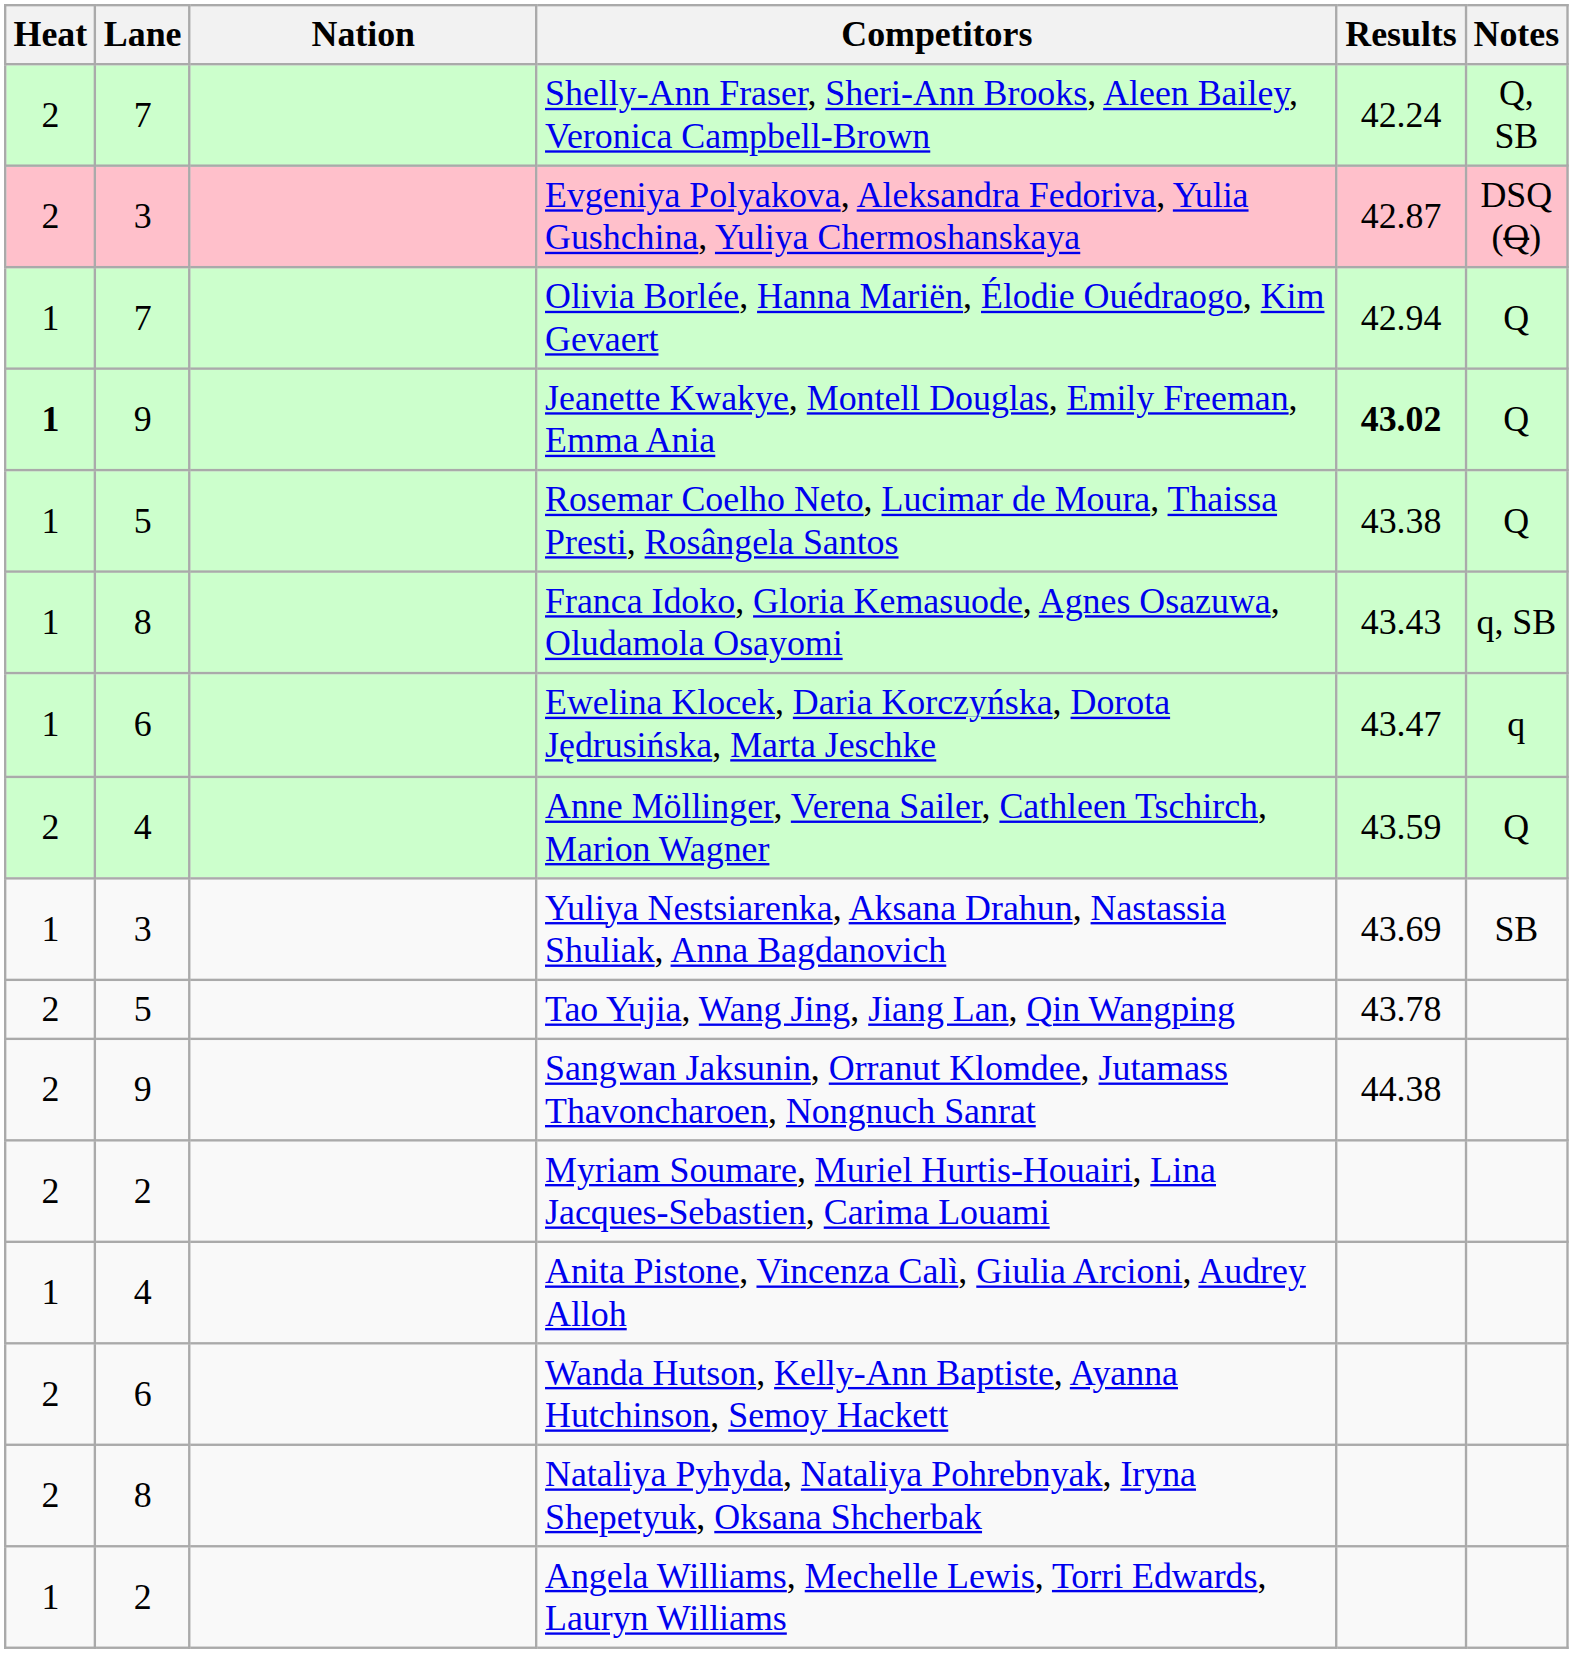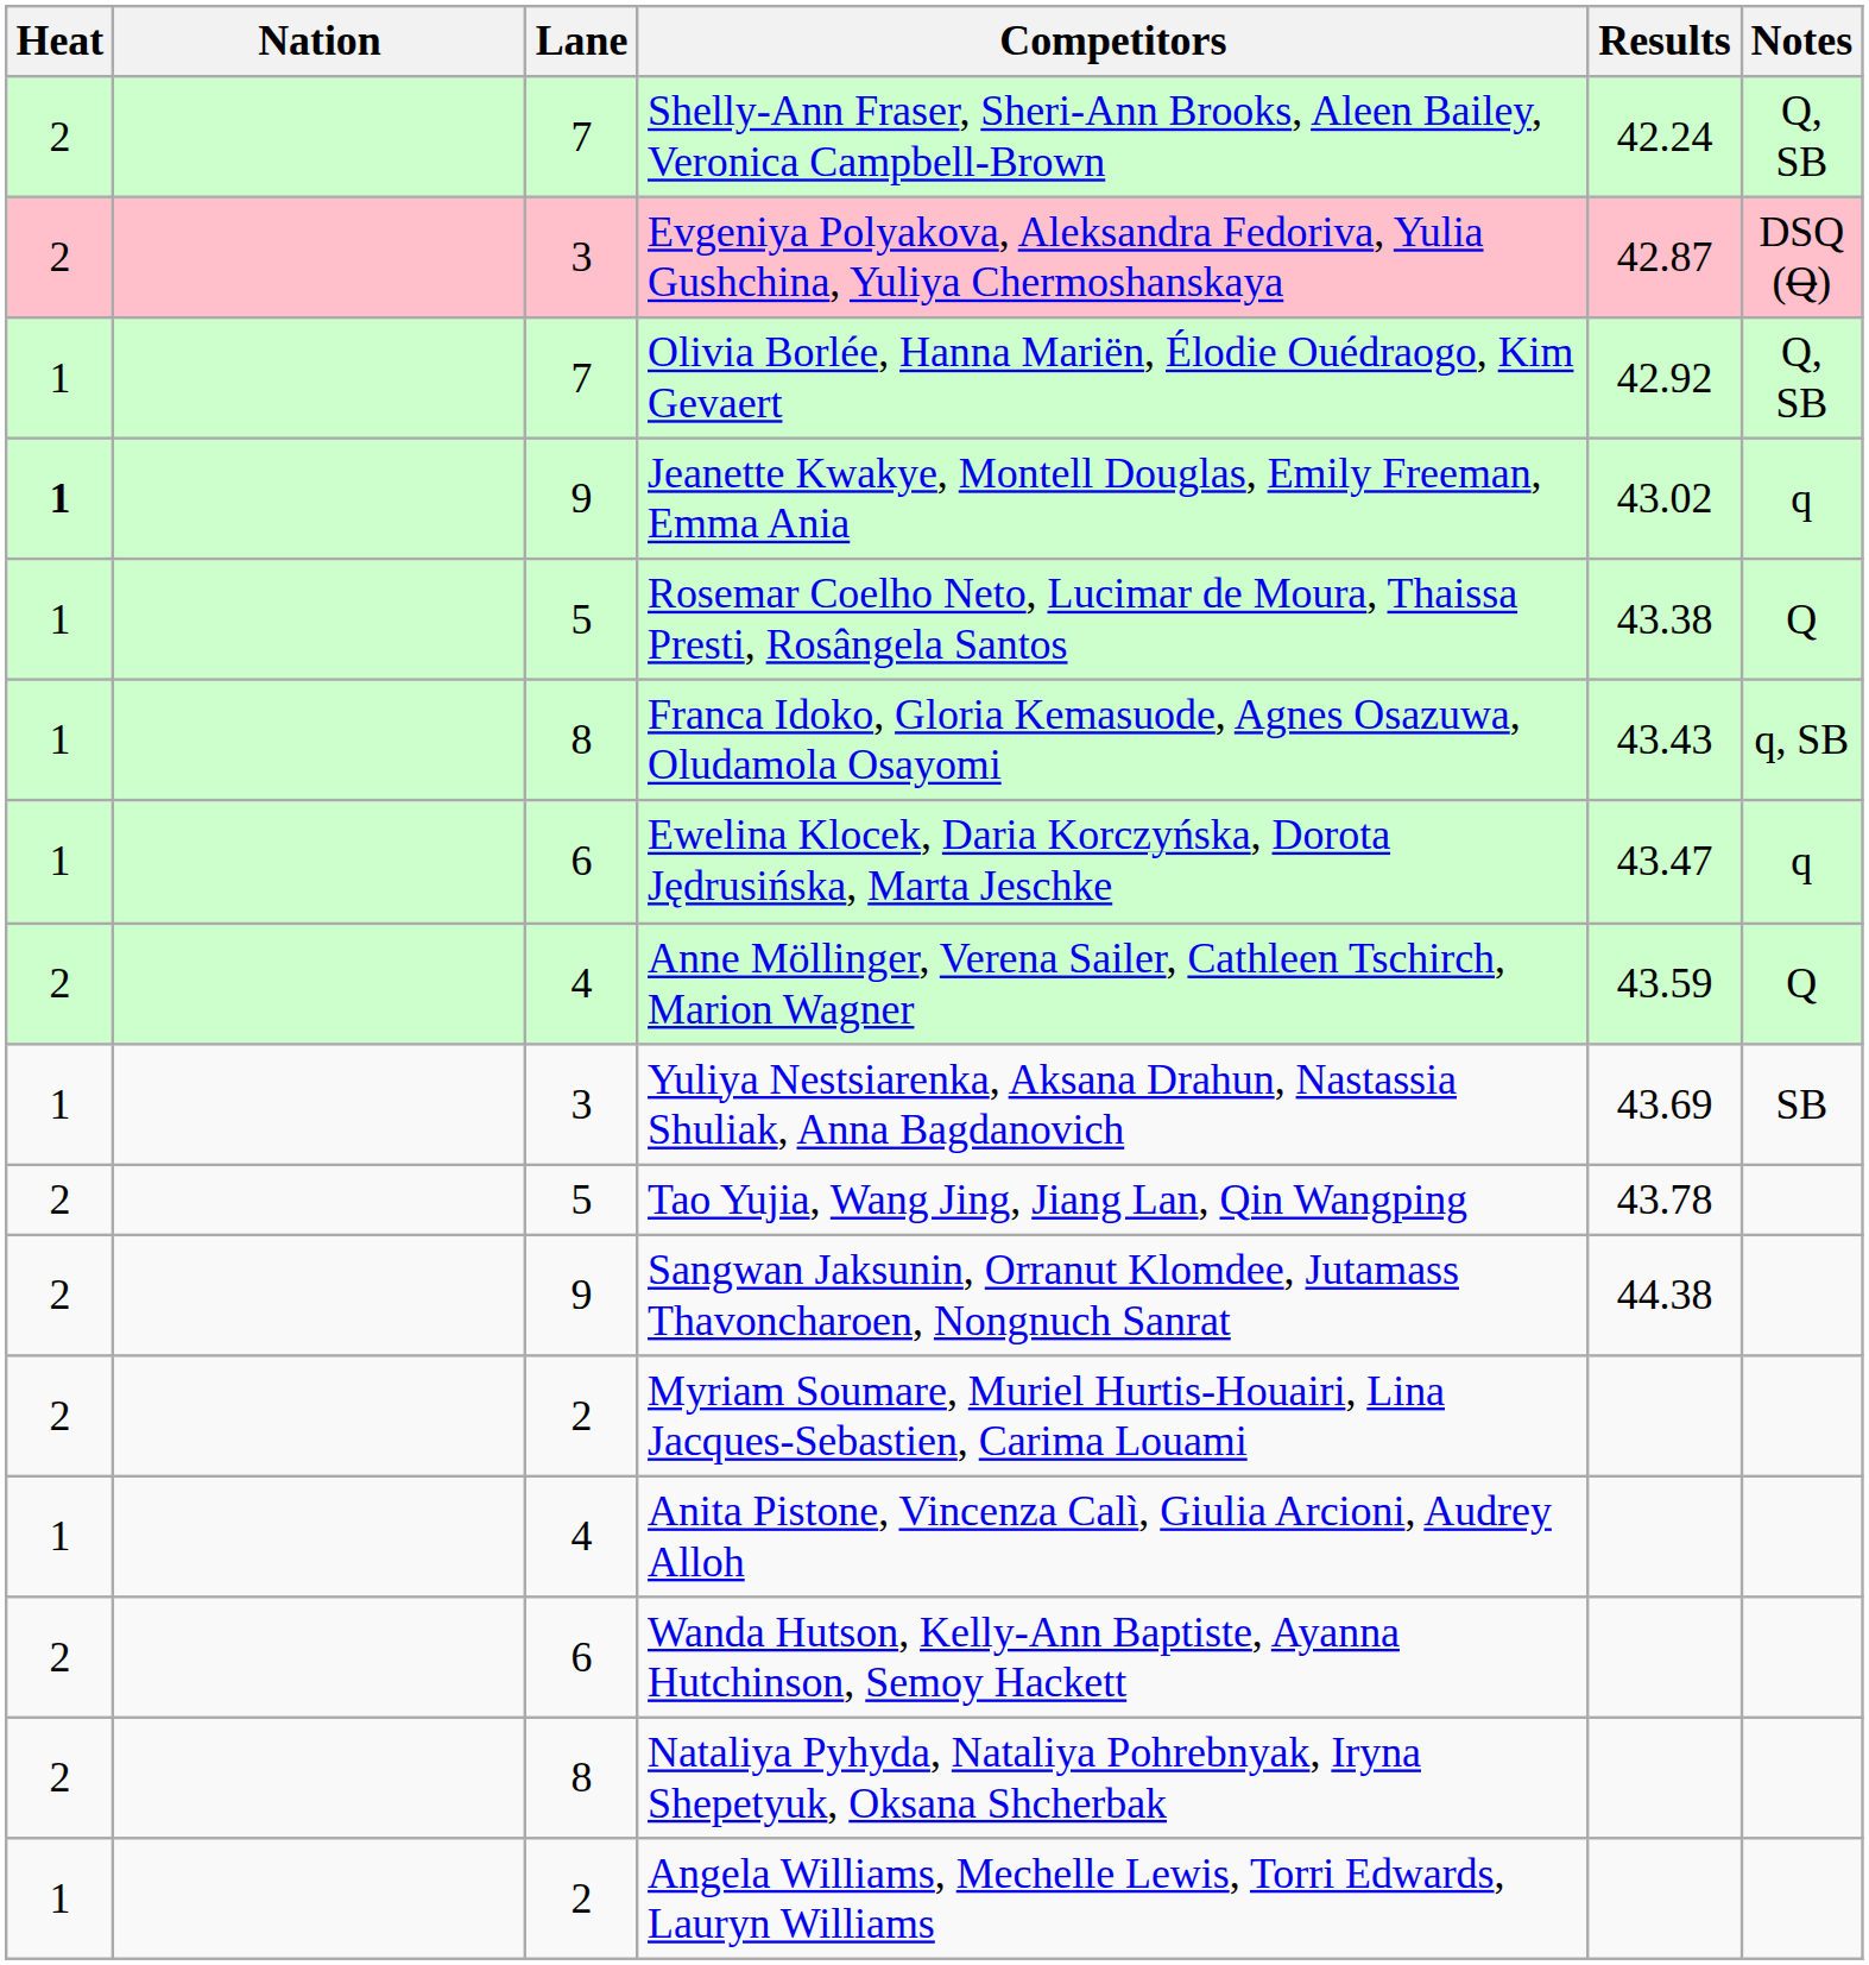columns swapped: Lane <-> Nation
Olivia Borlée, Hanna Mariën, Élodie Ouédraogo, Kim Gevaert | Results: 42.94 -> 42.92
Olivia Borlée, Hanna Mariën, Élodie Ouédraogo, Kim Gevaert | Notes: Q -> Q, SB
Jeanette Kwakye, Montell Douglas, Emily Freeman, Emma Ania | Results: bold -> normal
Jeanette Kwakye, Montell Douglas, Emily Freeman, Emma Ania | Notes: Q -> q
